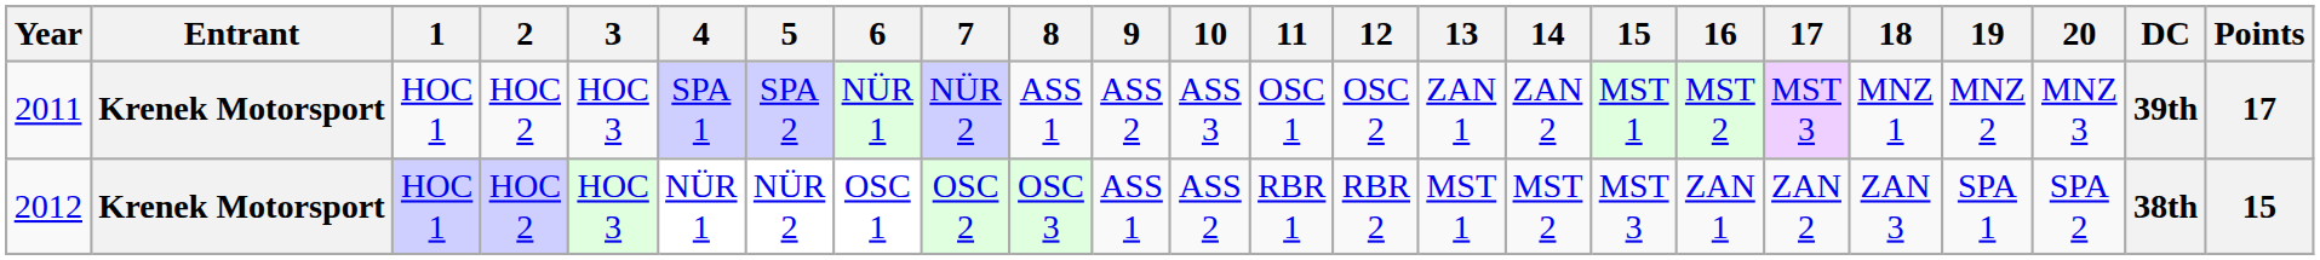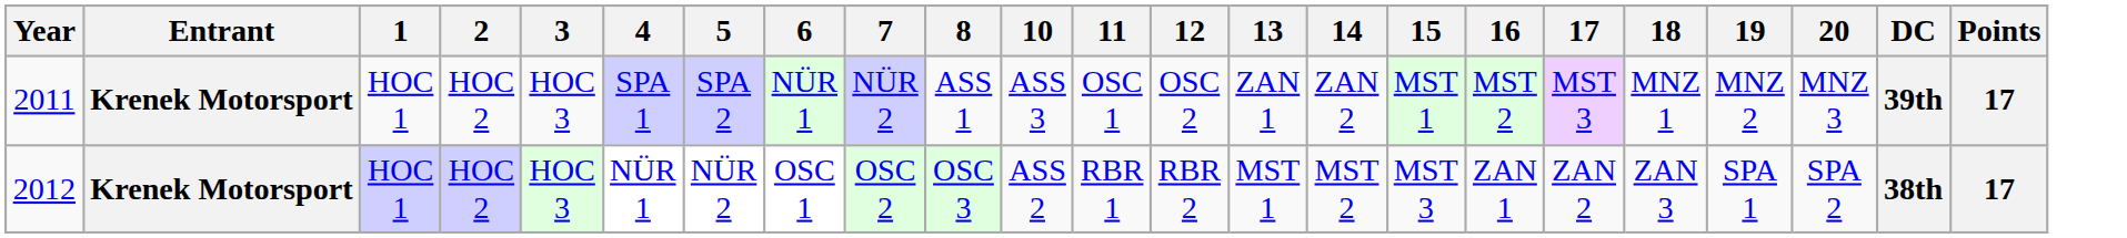- column: 9 | ASS 2 | ASS 1
2012 | Points: 15 -> 17
